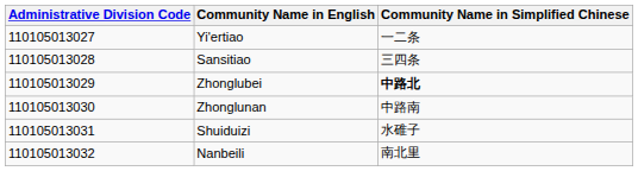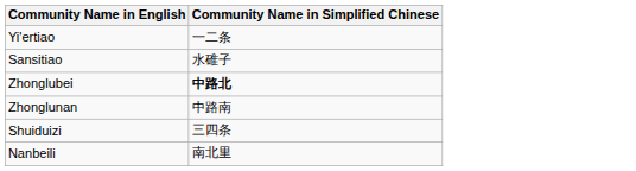- column: Administrative Division Code | 110105013027 | 110105013028 | 110105013029 | 110105013030 | 110105013031 | 110105013032
Sansitiao | Community Name in Simplified Chinese: 三四条 -> 水碓子
Shuiduizi | Community Name in Simplified Chinese: 水碓子 -> 三四条
